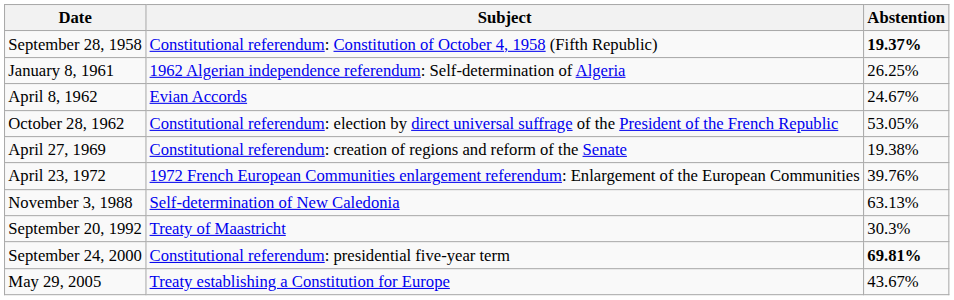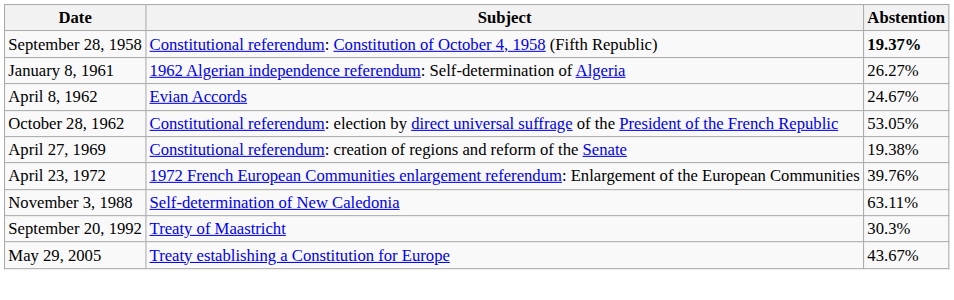January 8, 1961 | Abstention: 26.25% -> 26.27%
November 3, 1988 | Abstention: 63.13% -> 63.11%
- row: September 24, 2000 | Constitutional referendum: presidential five-year term | 69.81%
